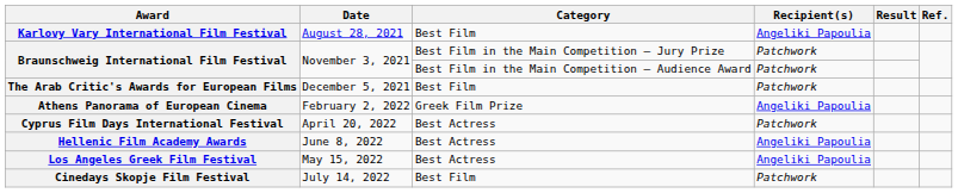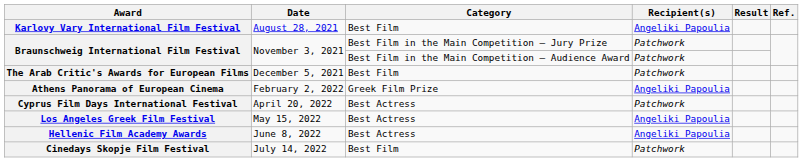rows swapped: Los Angeles Greek Film Festival <-> Hellenic Film Academy Awards
